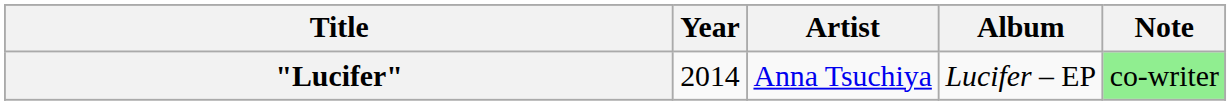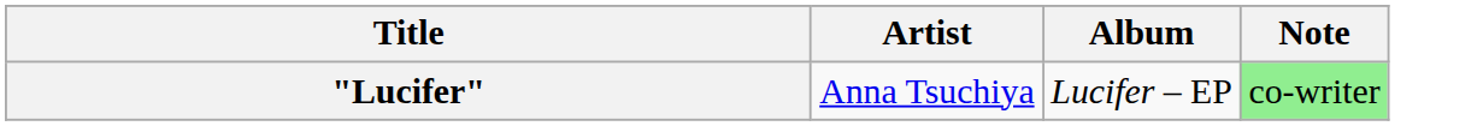- column: Year | 2014
